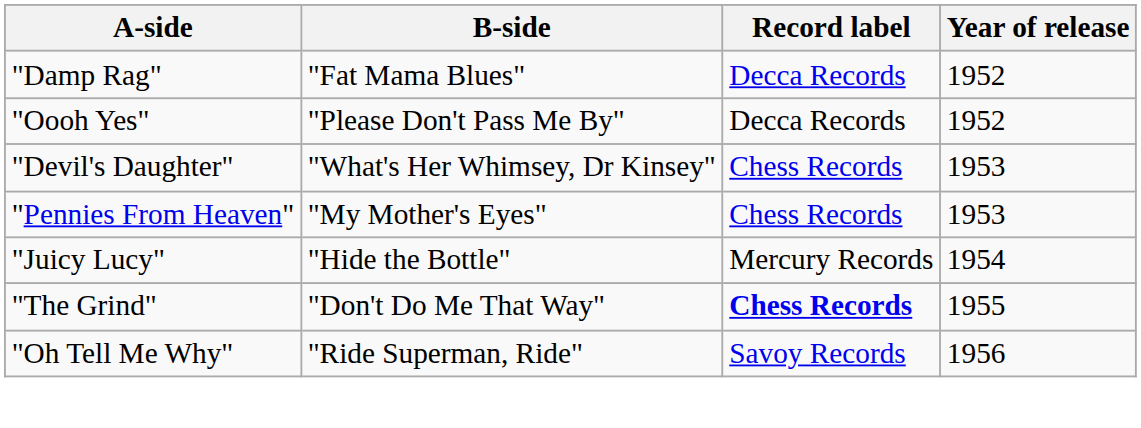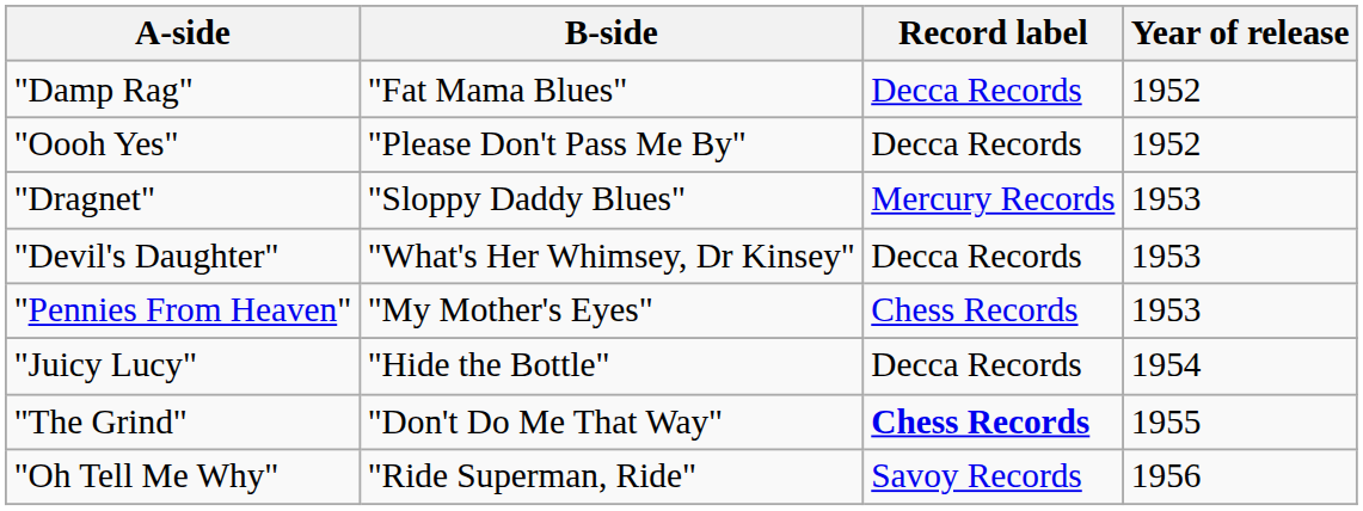+ row: "Dragnet" | "Sloppy Daddy Blues" | Mercury Records | 1953
"Devil's Daughter" | Record label: Chess Records -> Decca Records
"Juicy Lucy" | Record label: Mercury Records -> Decca Records
